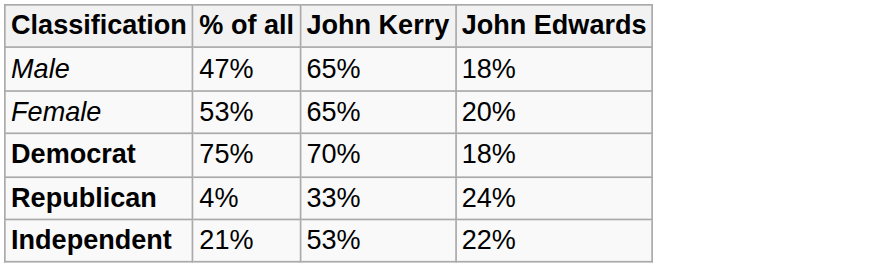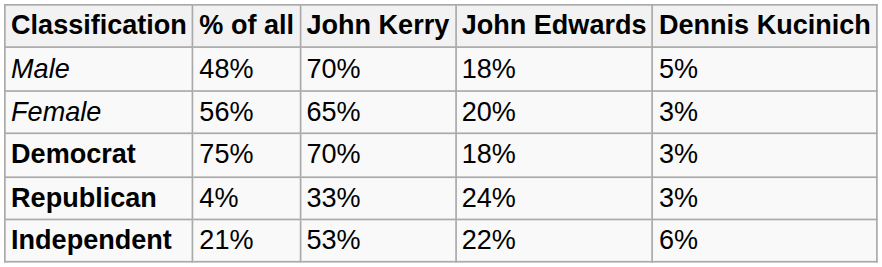+ column: Dennis Kucinich | 5% | 3% | 3% | 3% | 6%
Male | % of all: 47% -> 48%
Male | John Kerry: 65% -> 70%
Female | % of all: 53% -> 56%
